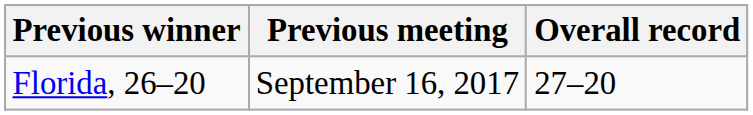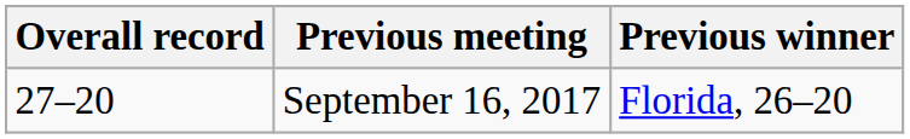columns swapped: Overall record <-> Previous winner
